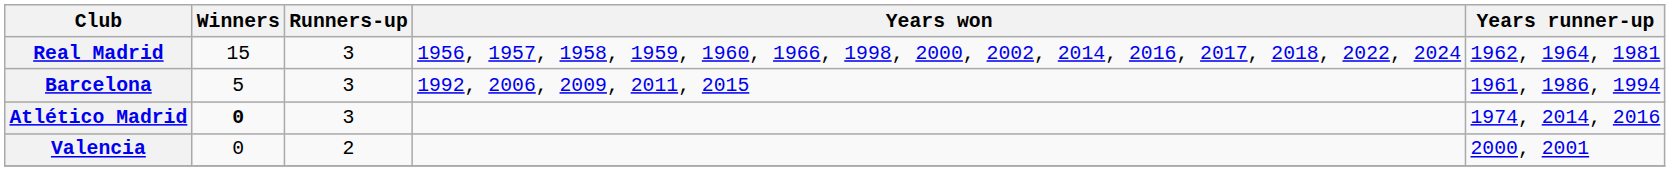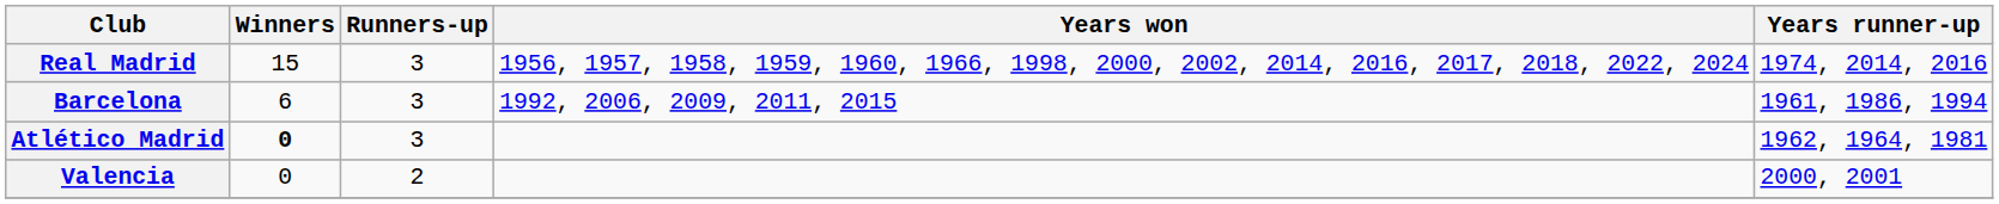Real Madrid | Years runner-up: 1962, 1964, 1981 -> 1974, 2014, 2016
Barcelona | Winners: 5 -> 6
Atlético Madrid | Years runner-up: 1974, 2014, 2016 -> 1962, 1964, 1981
